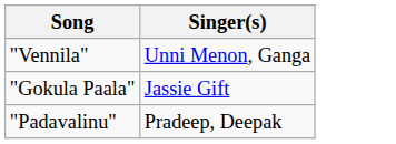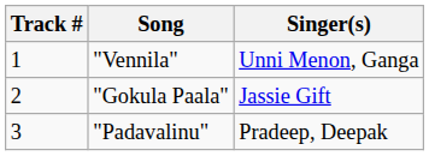+ column: Track # | 1 | 2 | 3
